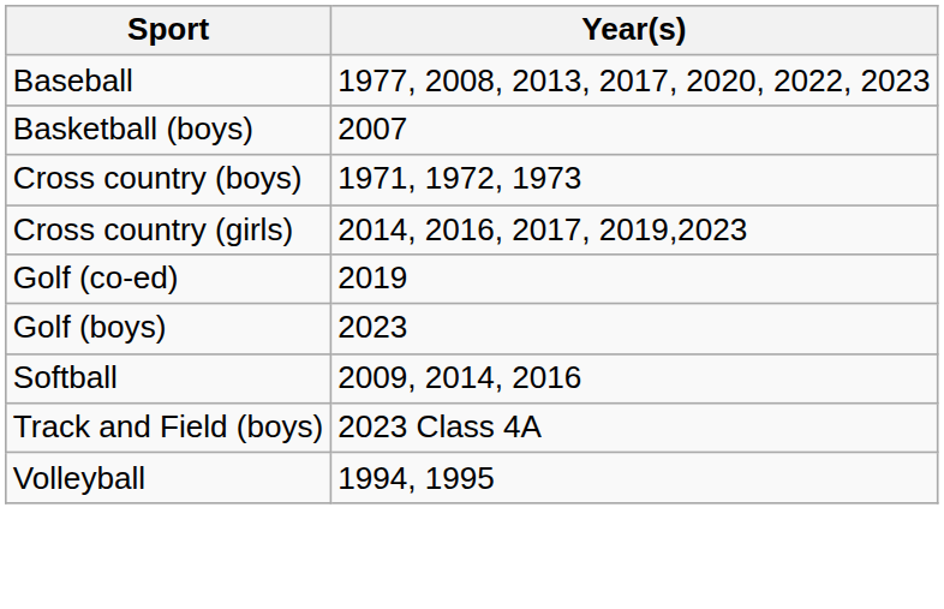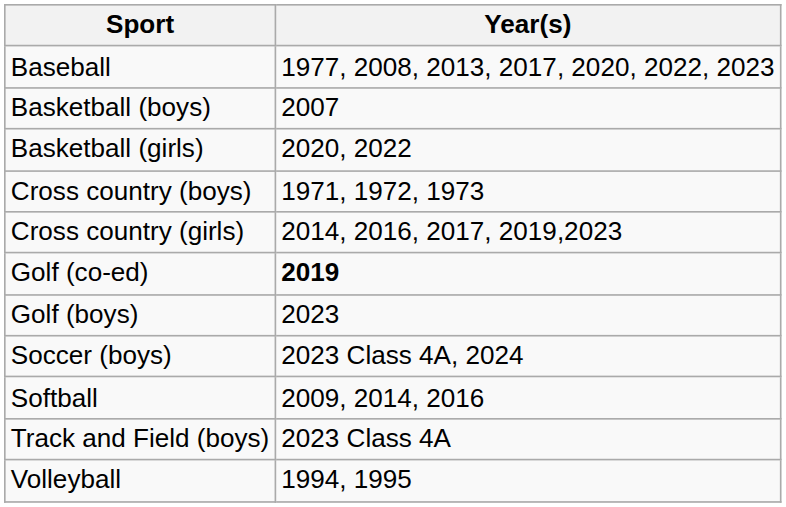+ row: Basketball (girls) | 2020, 2022
Golf (co-ed) | Year(s): normal -> bold
+ row: Soccer (boys) | 2023 Class 4A, 2024
